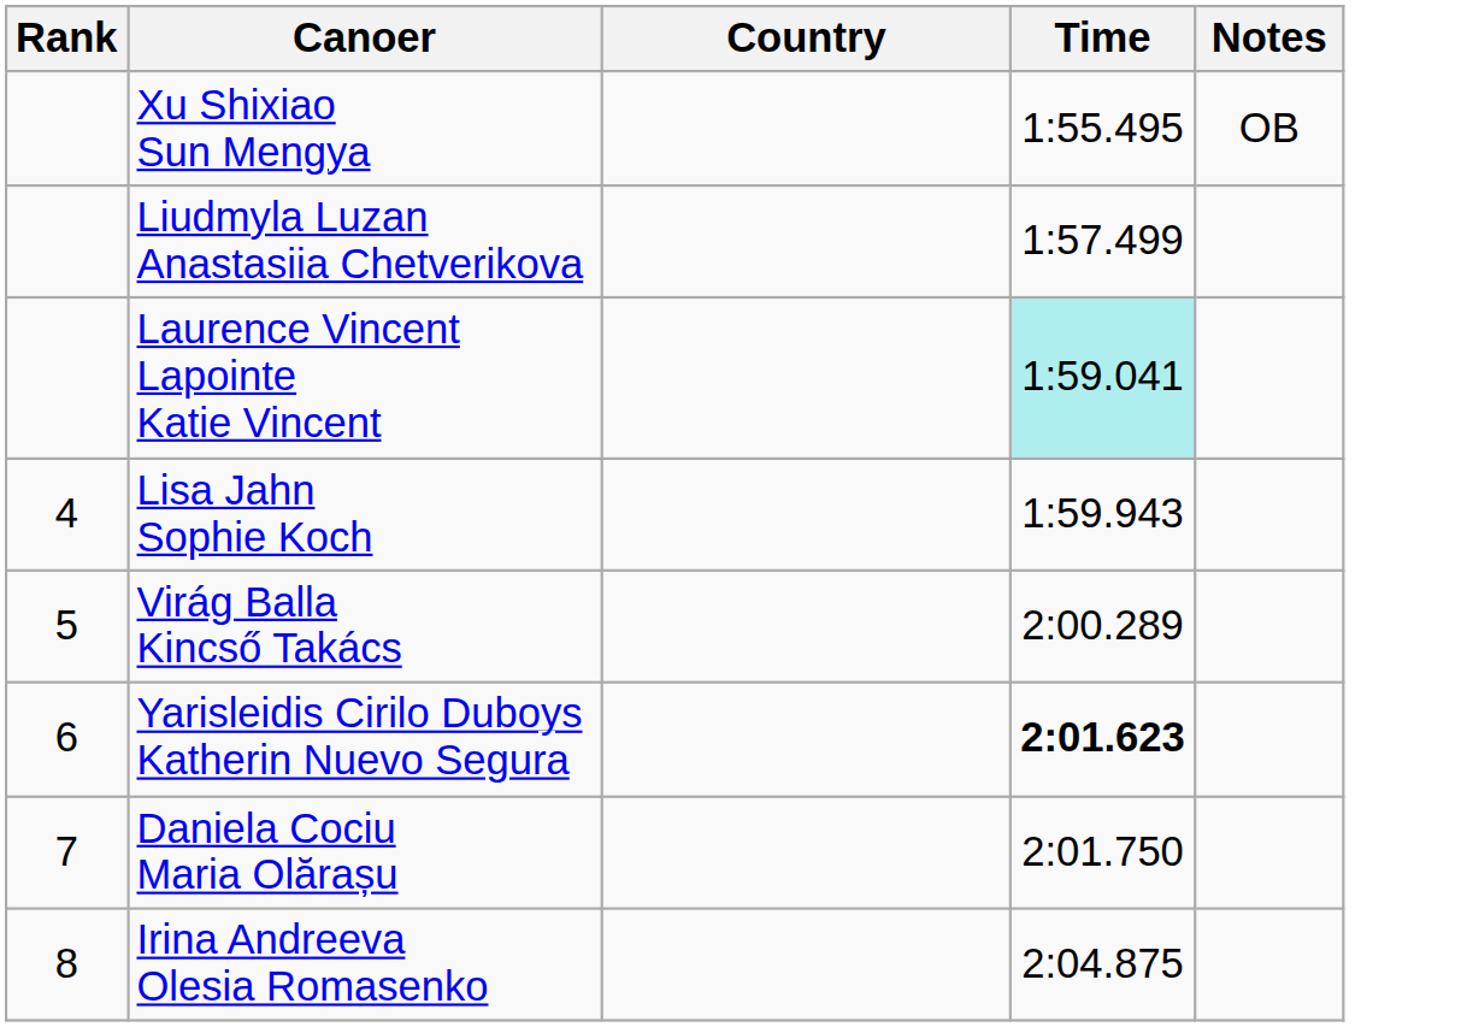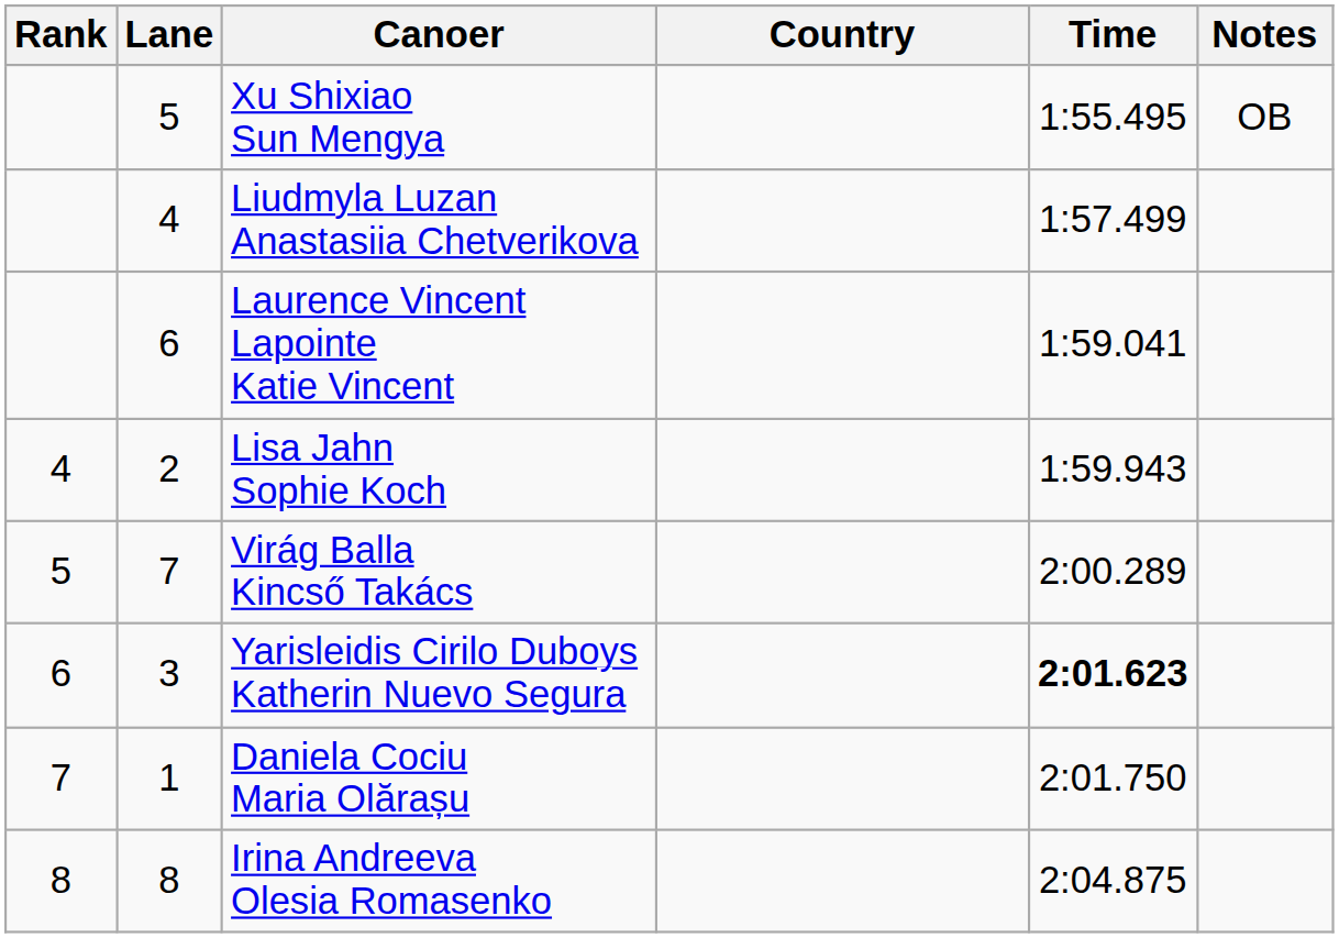+ column: Lane | 5 | 4 | 6 | 2 | 7 | 3 | 1 | 8
Laurence Vincent Lapointe Katie Vincent | Time: paleturquoise background -> no background
